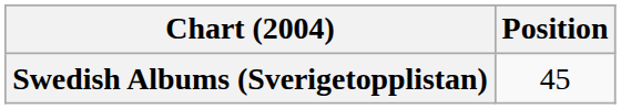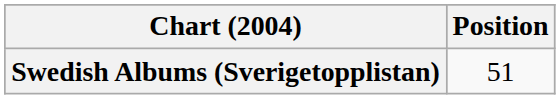Swedish Albums (Sverigetopplistan) | Position: 45 -> 51
